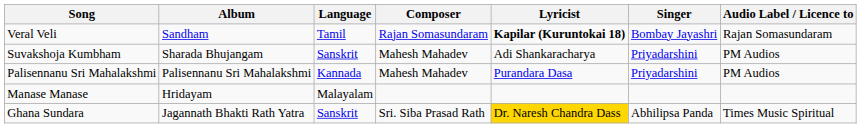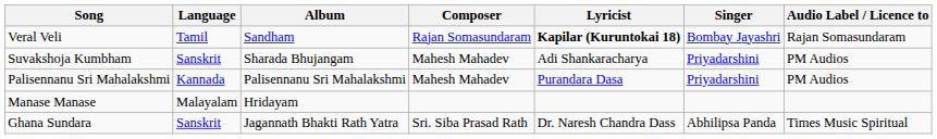columns swapped: Language <-> Album
Ghana Sundara | Lyricist: gold background -> no background
